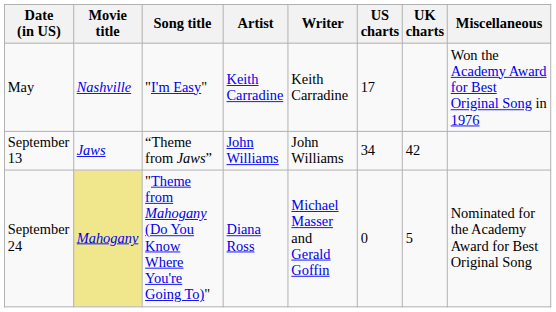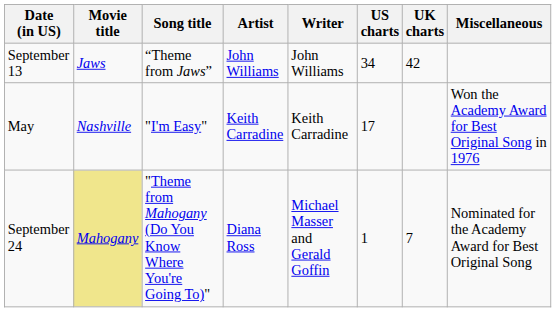rows swapped: May <-> September 13
September 24 | US charts: 0 -> 1
September 24 | UK charts: 5 -> 7
